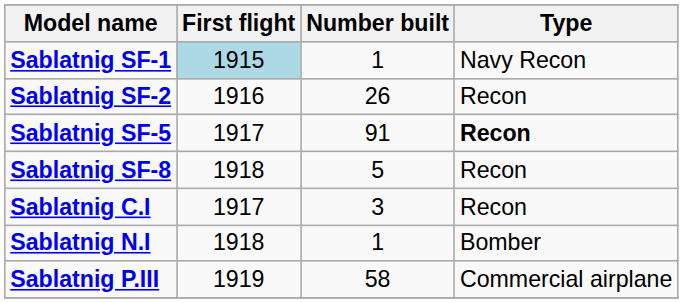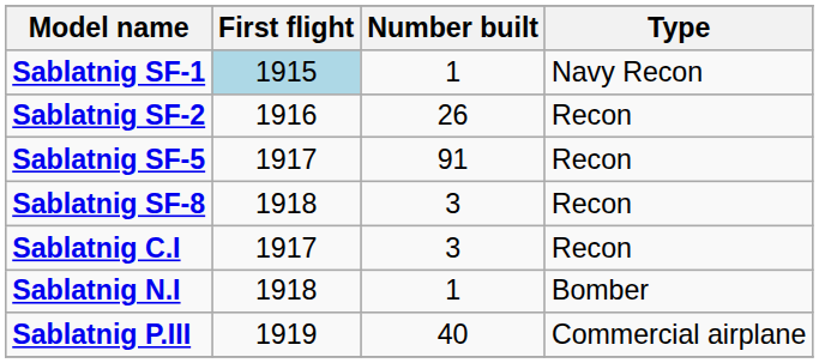Sablatnig SF-5 | Type: bold -> normal
Sablatnig SF-8 | Number built: 5 -> 3
Sablatnig P.III | Number built: 58 -> 40
